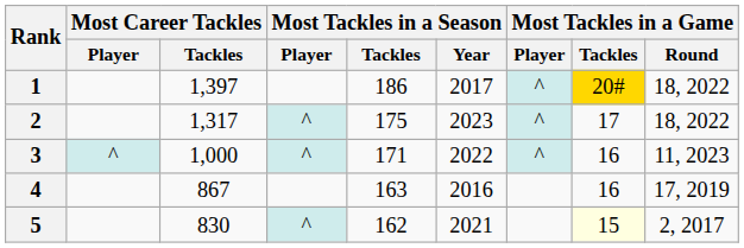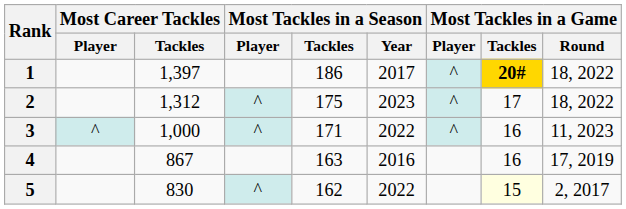1 | Most Tackles in a Game / Tackles: normal -> bold
2 | Most Career Tackles / Tackles: 1,317 -> 1,312
5 | Most Tackles in a Season / Year: 2021 -> 2022
